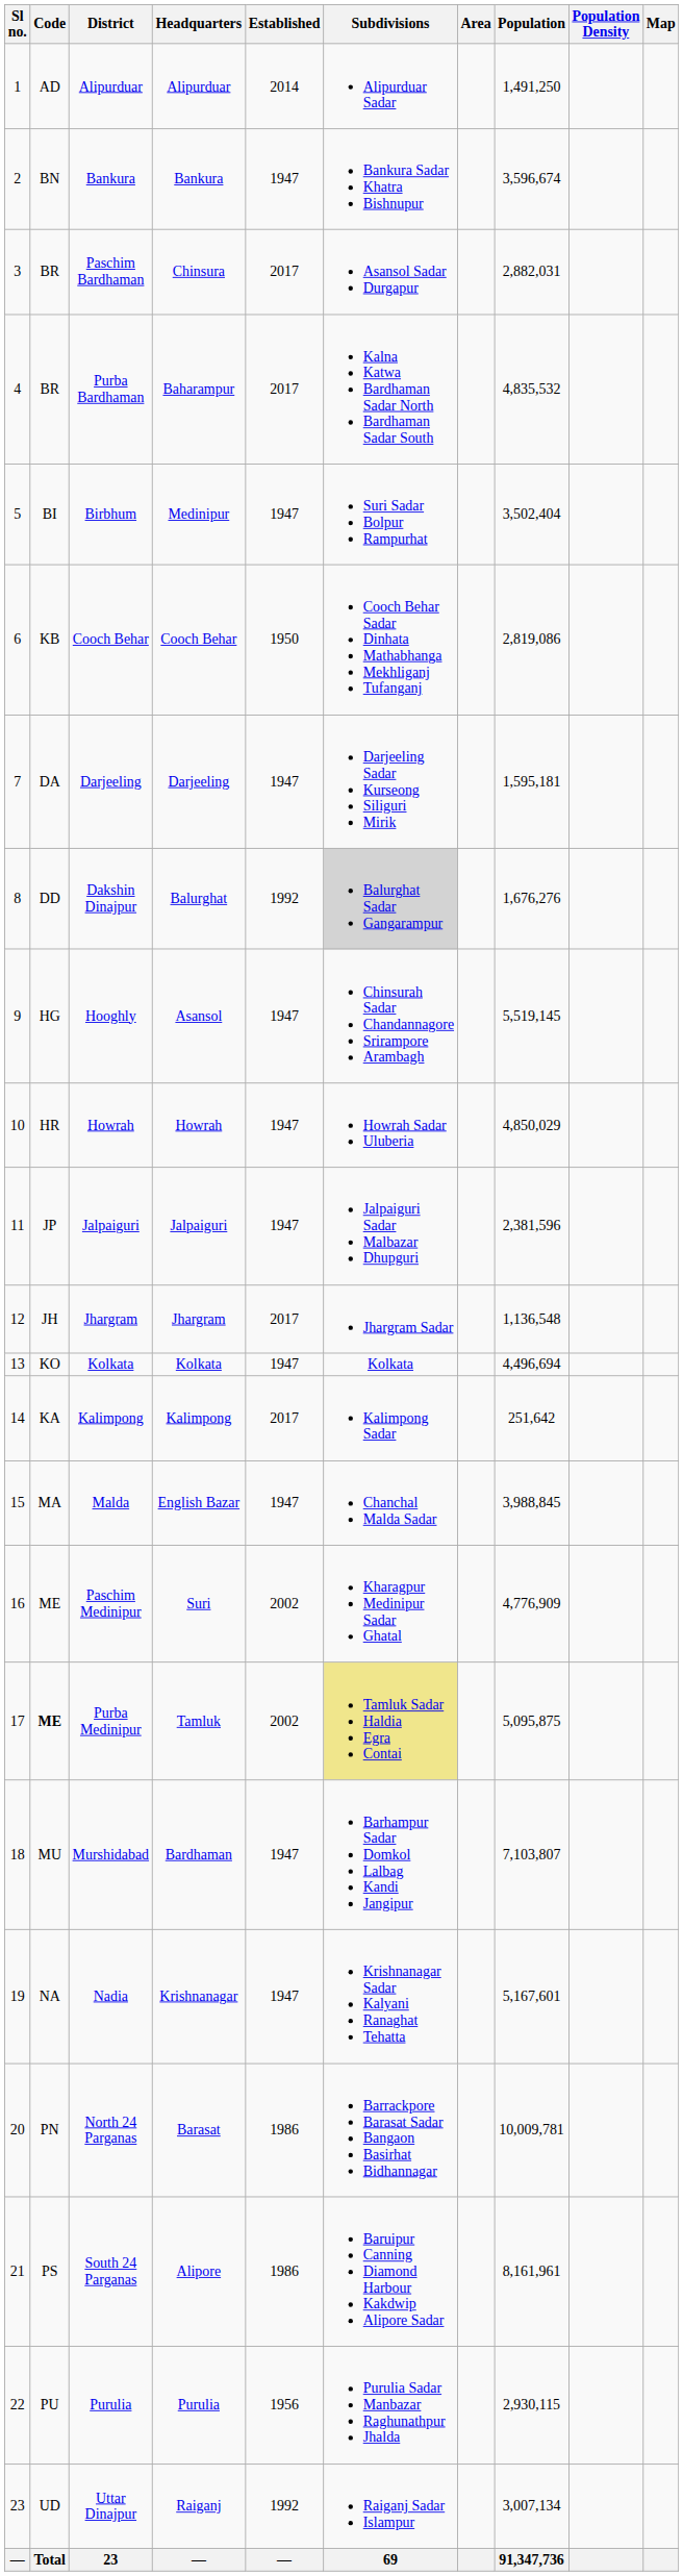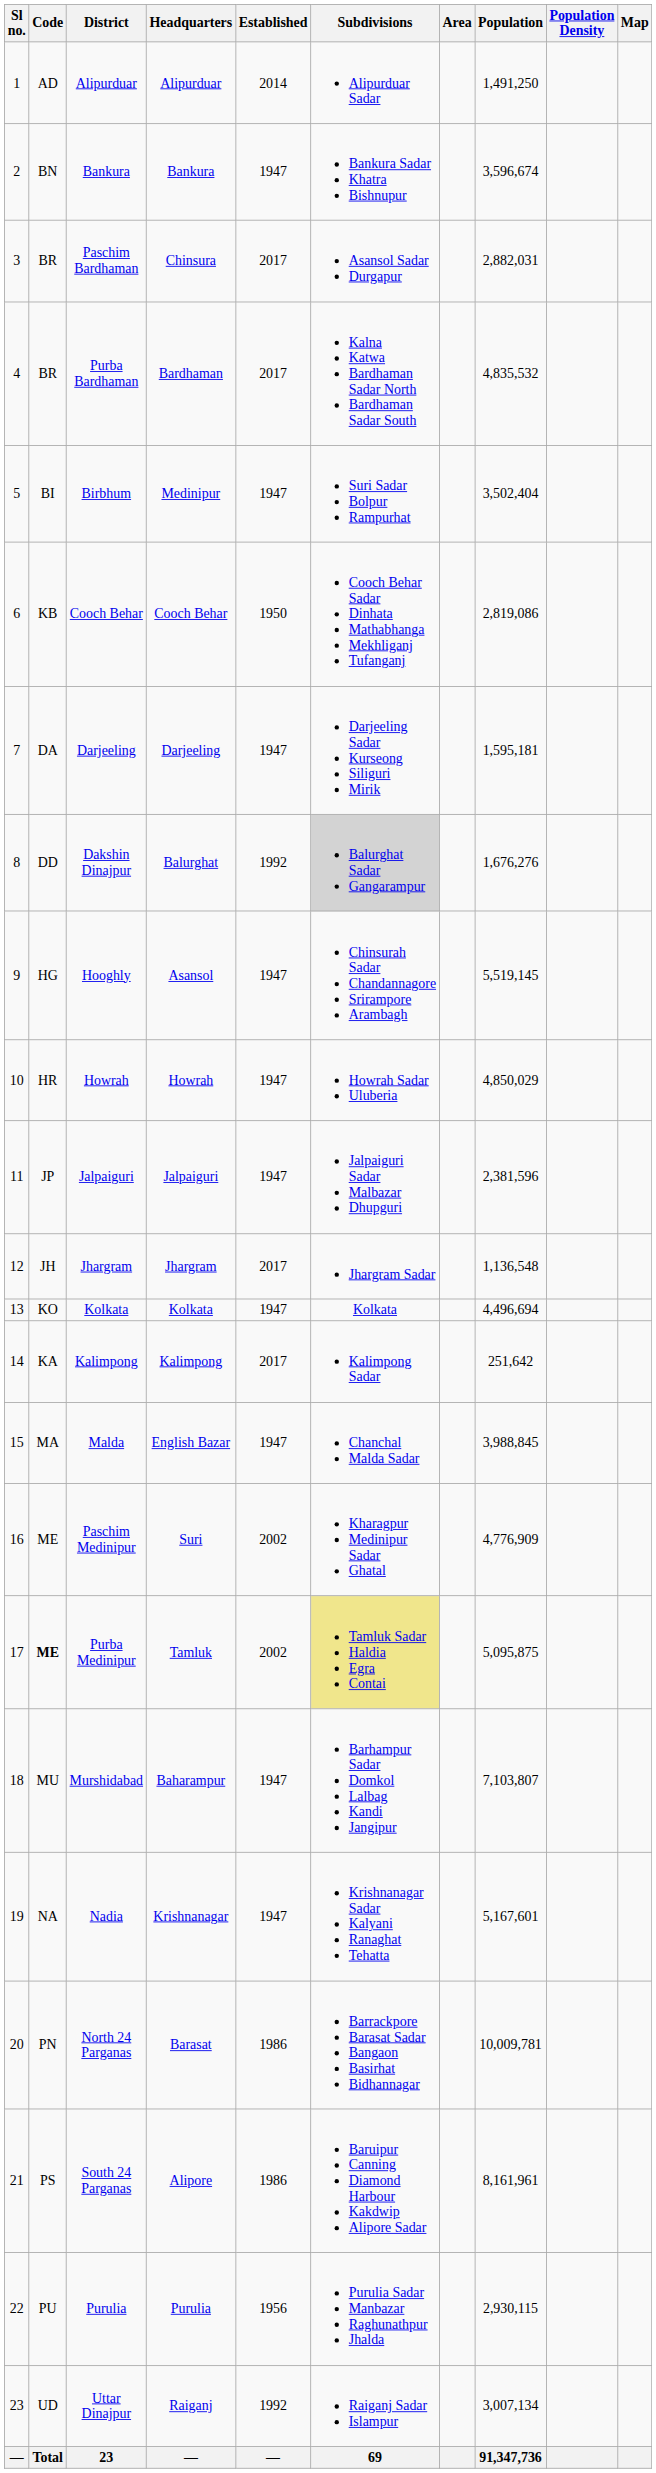Purba Bardhaman | Headquarters: Baharampur -> Bardhaman
Murshidabad | Headquarters: Bardhaman -> Baharampur
